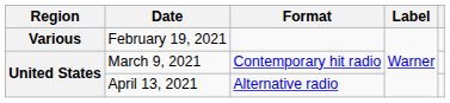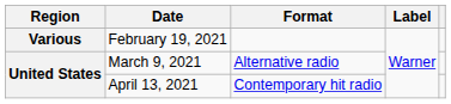March 9, 2021 | Format: Contemporary hit radio -> Alternative radio
April 13, 2021 | Format: Alternative radio -> Contemporary hit radio
